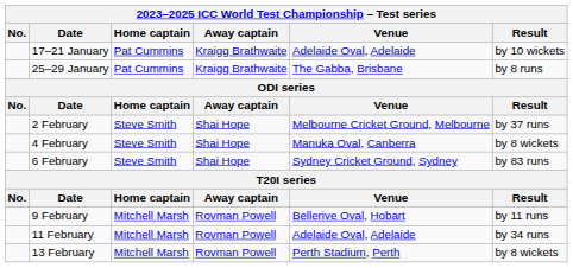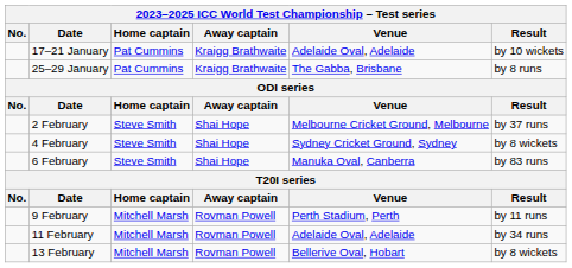4 February | Venue: Manuka Oval, Canberra -> Sydney Cricket Ground, Sydney
6 February | Venue: Sydney Cricket Ground, Sydney -> Manuka Oval, Canberra
9 February | Venue: Bellerive Oval, Hobart -> Perth Stadium, Perth
13 February | Venue: Perth Stadium, Perth -> Bellerive Oval, Hobart
